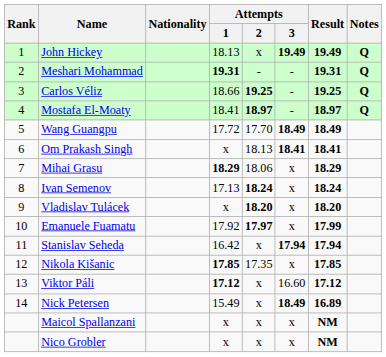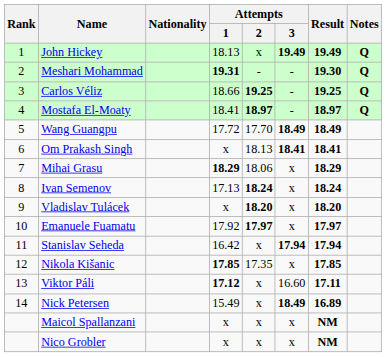Meshari Mohammad | Result: 19.31 -> 19.30
Emanuele Fuamatu | Result: 17.99 -> 17.97
Viktor Páli | Result: 17.12 -> 17.11
